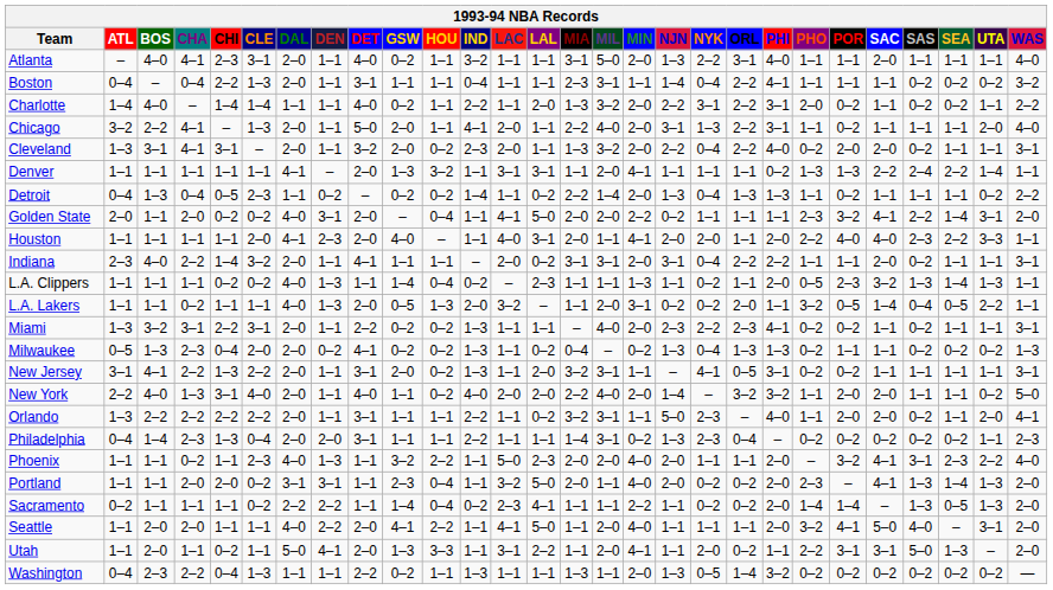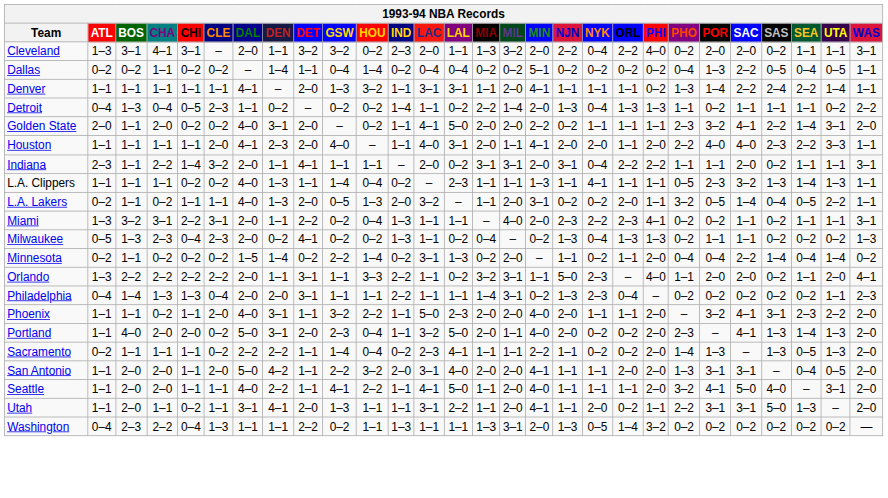- row: Atlanta | – | 4–0 | 4–1 | 2–3 | 3–1 | 2–0 | 1–1 | 4–0 | 0–2 | 1–1 | 3–2 | 1–1 | 1–1 | 3–1 | 5–0 | 2–0 | 1–3 | 2–2 | 3–1 | 4–0 | 1–1 | 1–1 | 2–0 | 1–1 | 1–1 | 1–1 | 4–0
- row: Boston | 0–4 | – | 0–4 | 2–2 | 1–3 | 2–0 | 1–1 | 3–1 | 1–1 | 1–1 | 0–4 | 1–1 | 1–1 | 2–3 | 3–1 | 1–1 | 1–4 | 0–4 | 2–2 | 4–1 | 1–1 | 1–1 | 1–1 | 0–2 | 0–2 | 0–2 | 3–2
- row: Charlotte | 1–4 | 4–0 | – | 1–4 | 1–4 | 1–1 | 1–1 | 4–0 | 0–2 | 1–1 | 2–2 | 1–1 | 2–0 | 1–3 | 3–2 | 2–0 | 2–2 | 3–1 | 2–2 | 3–1 | 2–0 | 0–2 | 1–1 | 0–2 | 0–2 | 1–1 | 2–2
- row: Chicago | 3–2 | 2–2 | 4–1 | – | 1–3 | 2–0 | 1–1 | 5–0 | 2–0 | 1–1 | 4–1 | 2–0 | 1–1 | 2–2 | 4–0 | 2–0 | 3–1 | 1–3 | 2–2 | 3–1 | 1–1 | 0–2 | 1–1 | 1–1 | 1–1 | 2–0 | 4–0
Cleveland | GSW: 2–0 -> 3–2
+ row: Dallas | 0–2 | 0–2 | 1–1 | 0–2 | 0–2 | – | 1–4 | 1–1 | 0–4 | 1–4 | 0–2 | 0–4 | 0–4 | 0–2 | 0–2 | 5–1 | 0–2 | 0–2 | 0–2 | 0–2 | 0–4 | 1–3 | 2–2 | 0–5 | 0–4 | 0–5 | 1–1
Denver | POR: 1–3 -> 1–4
Golden State | HOU: 0–4 -> 0–2
Indiana | BOS: 4–0 -> 1–1
L.A. Clippers | NYK: 0–2 -> 4–1
L.A. Clippers | PHI: 2–0 -> 1–1
L.A. Lakers | ATL: 1–1 -> 0–2
Miami | HOU: 0–2 -> 0–4
Milwaukee | CLE: 2–0 -> 2–3
+ row: Minnesota | 0–2 | 1–1 | 0–2 | 0–2 | 0–2 | 1–5 | 1–4 | 0–2 | 2–2 | 1–4 | 0–2 | 3–1 | 1–3 | 0–2 | 2–0 | – | 1–1 | 0–2 | 1–1 | 2–0 | 0–4 | 0–4 | 2–2 | 1–4 | 0–4 | 1–4 | 0–2
- row: New Jersey | 3–1 | 4–1 | 2–2 | 1–3 | 2–2 | 2–0 | 1–1 | 3–1 | 2–0 | 0–2 | 1–3 | 1–1 | 2–0 | 3–2 | 3–1 | 1–1 | – | 4–1 | 0–5 | 3–1 | 0–2 | 0–2 | 1–1 | 1–1 | 1–1 | 1–1 | 3–1
- row: New York | 2–2 | 4–0 | 1–3 | 3–1 | 4–0 | 2–0 | 1–1 | 4–0 | 1–1 | 0–2 | 4–0 | 2–0 | 2–0 | 2–2 | 4–0 | 2–0 | 1–4 | – | 3–2 | 3–2 | 1–1 | 2–0 | 2–0 | 1–1 | 1–1 | 0–2 | 5–0
Orlando | HOU: 1–1 -> 3–3
Philadelphia | CHA: 2–3 -> 1–3
Phoenix | CLE: 2–3 -> 2–0
Phoenix | DEN: 1–3 -> 3–1
Phoenix | WAS: 4–0 -> 2–0
Portland | BOS: 1–1 -> 4–0
Portland | DAL: 3–1 -> 5–0
Portland | DET: 1–1 -> 2–0
Sacramento | POR: 1–4 -> 1–3
+ row: San Antonio | 1–1 | 2–0 | 2–0 | 1–1 | 2–0 | 5–0 | 4–2 | 1–1 | 2–2 | 3–2 | 2–0 | 3–1 | 4–0 | 2–0 | 2–0 | 4–1 | 1–1 | 1–1 | 2–0 | 2–0 | 1–3 | 3–1 | 3–1 | – | 0–4 | 0–5 | 2–0
Seattle | DET: 2–0 -> 1–1
Utah | DAL: 5–0 -> 3–1
Utah | HOU: 3–3 -> 1–1
Washington | MIL: 1–1 -> 3–1
